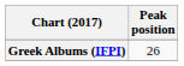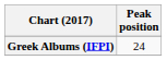Greek Albums (IFPI) | Peak position: 26 -> 24
